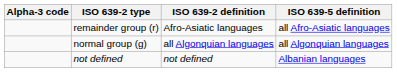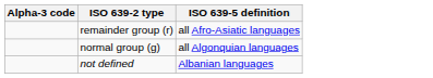- column: ISO 639-2 definition | Afro-Asiatic languages | all Algonquian languages | not defined
